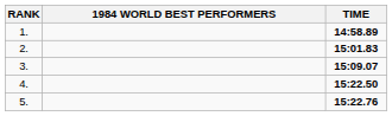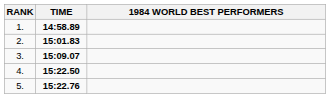columns swapped: 1984 WORLD BEST PERFORMERS <-> TIME
